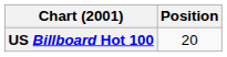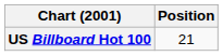US Billboard Hot 100 | Position: 20 -> 21
